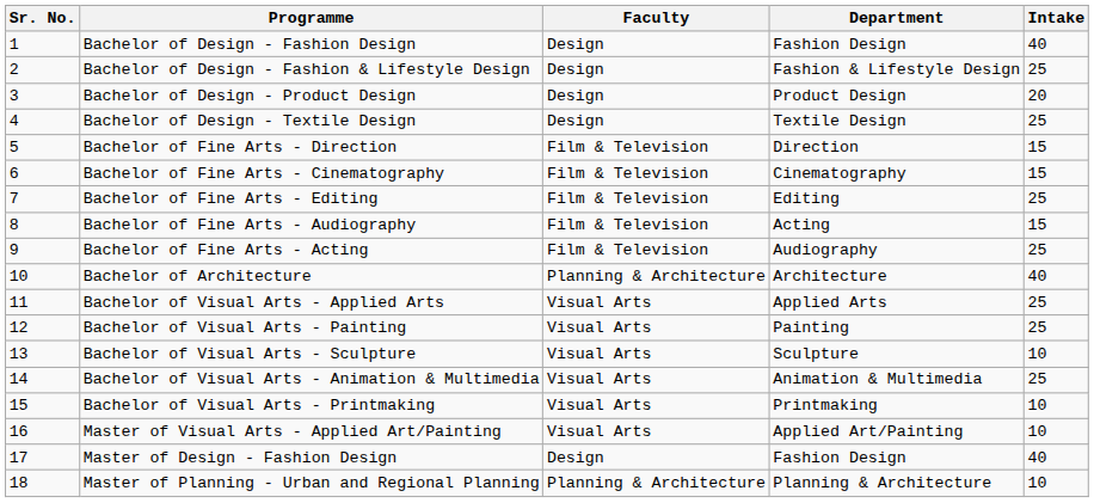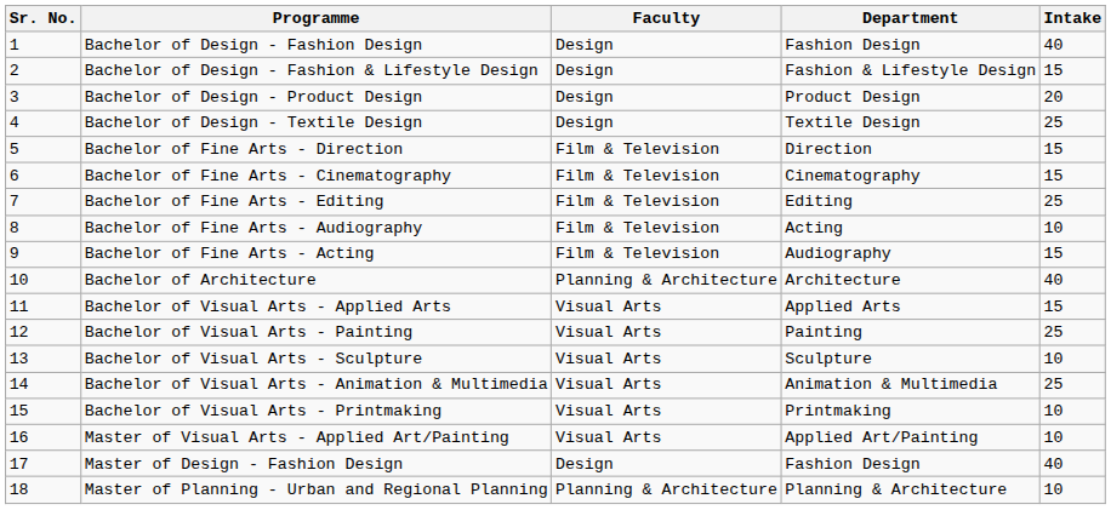Bachelor of Design - Fashion & Lifestyle Design | Intake: 25 -> 15
Bachelor of Fine Arts - Audiography | Intake: 15 -> 10
Bachelor of Fine Arts - Acting | Intake: 25 -> 15
Bachelor of Visual Arts - Applied Arts | Intake: 25 -> 15
